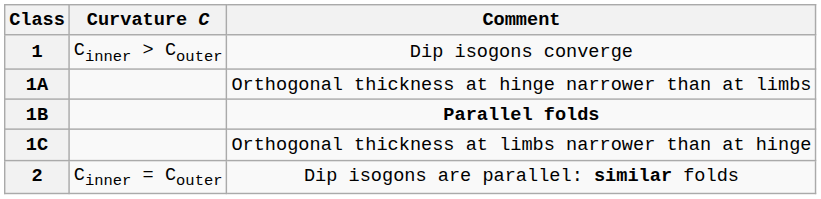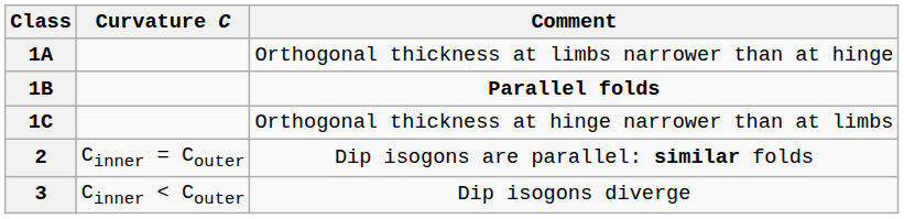- row: 1 | Cinner > Couter | Dip isogons converge
1A | Comment: Orthogonal thickness at hinge narrower than at limbs -> Orthogonal thickness at limbs narrower than at hinge
1C | Comment: Orthogonal thickness at limbs narrower than at hinge -> Orthogonal thickness at hinge narrower than at limbs
+ row: 3 | Cinner < Couter | Dip isogons diverge
